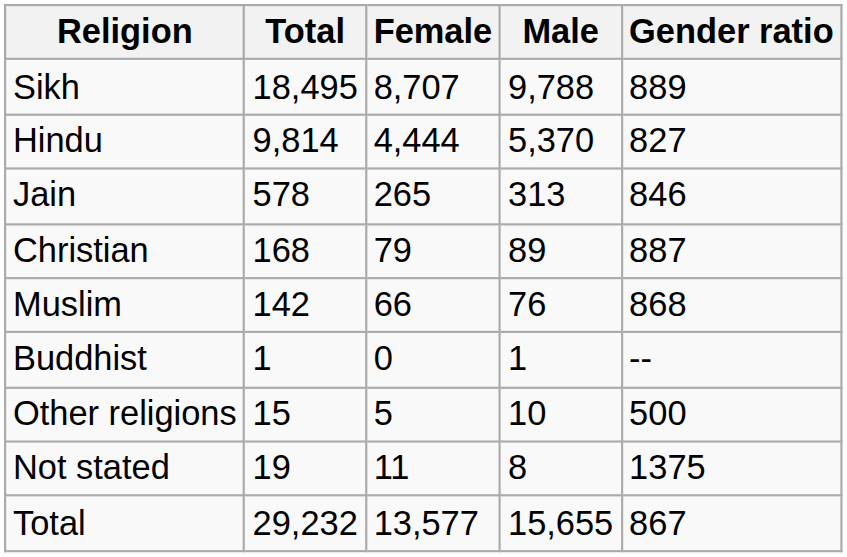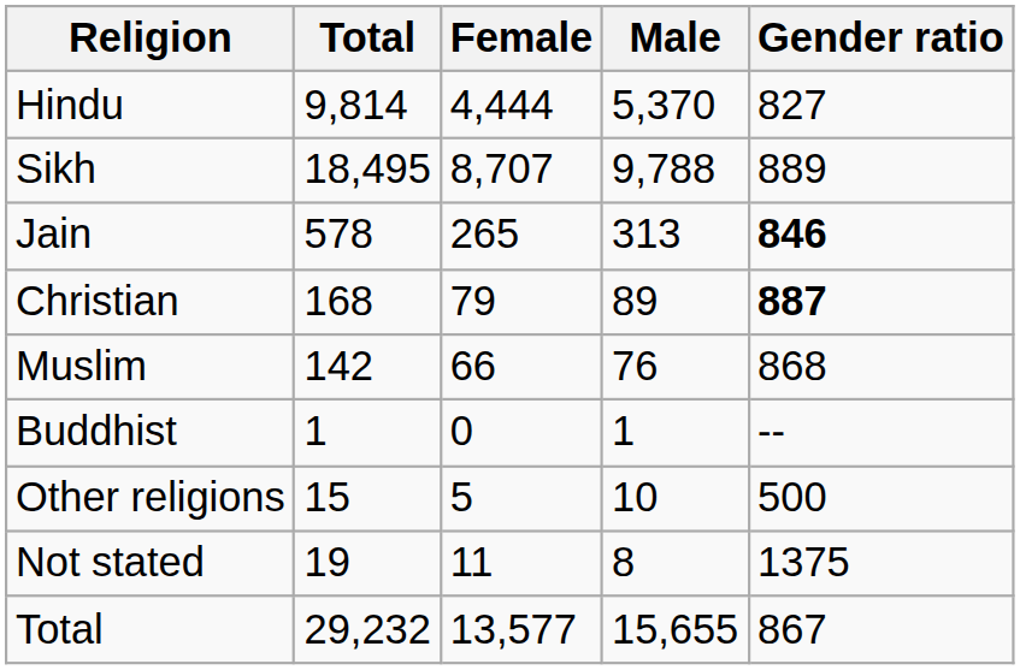rows swapped: Sikh <-> Hindu
Jain | Gender ratio: normal -> bold
Christian | Gender ratio: normal -> bold
